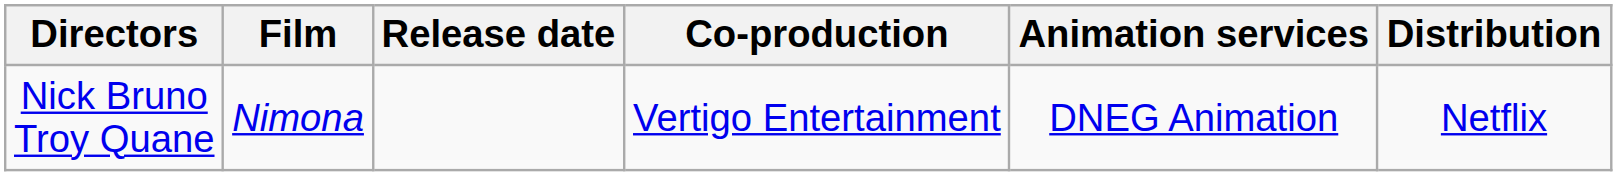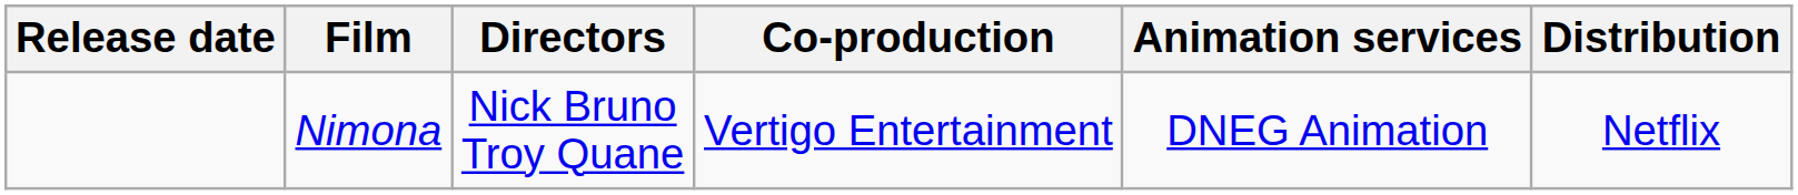columns swapped: Release date <-> Directors
